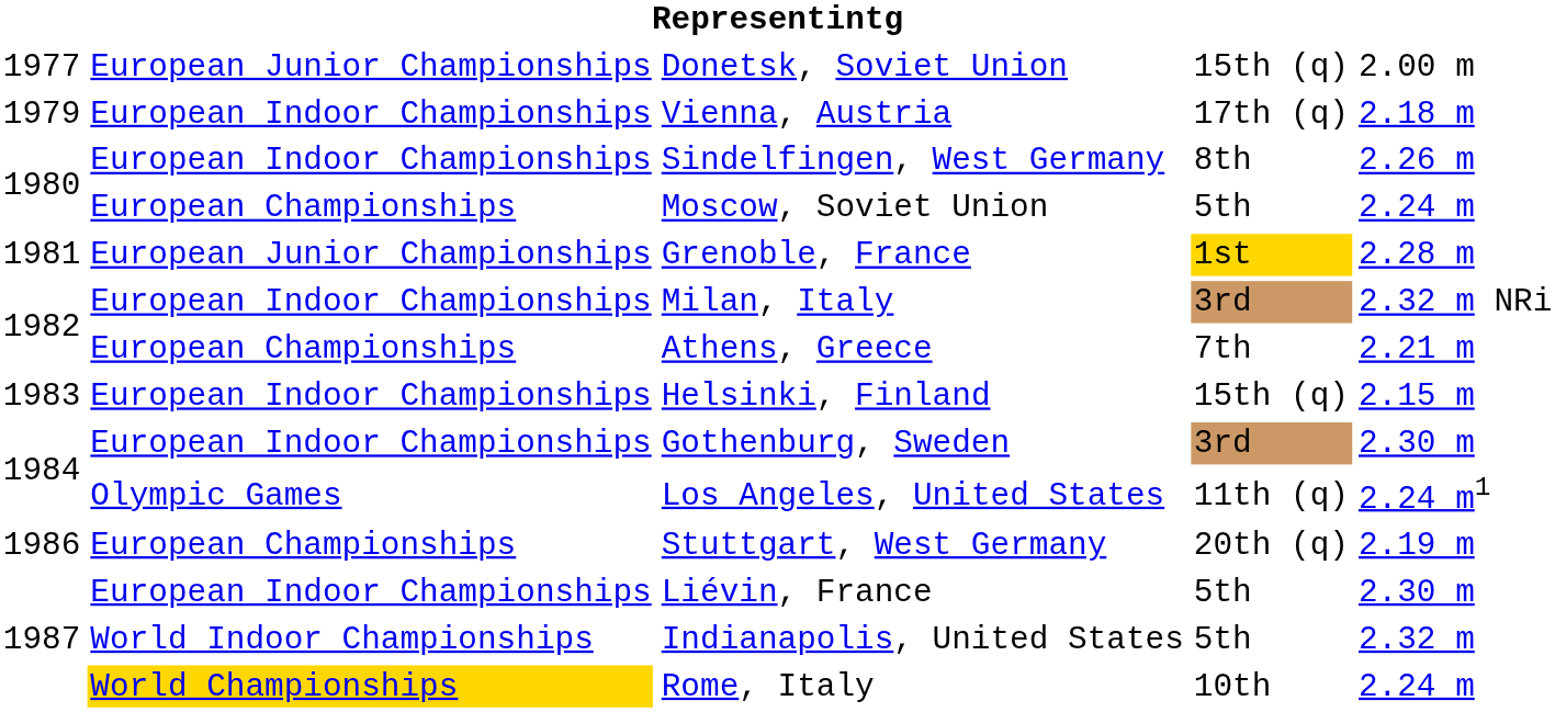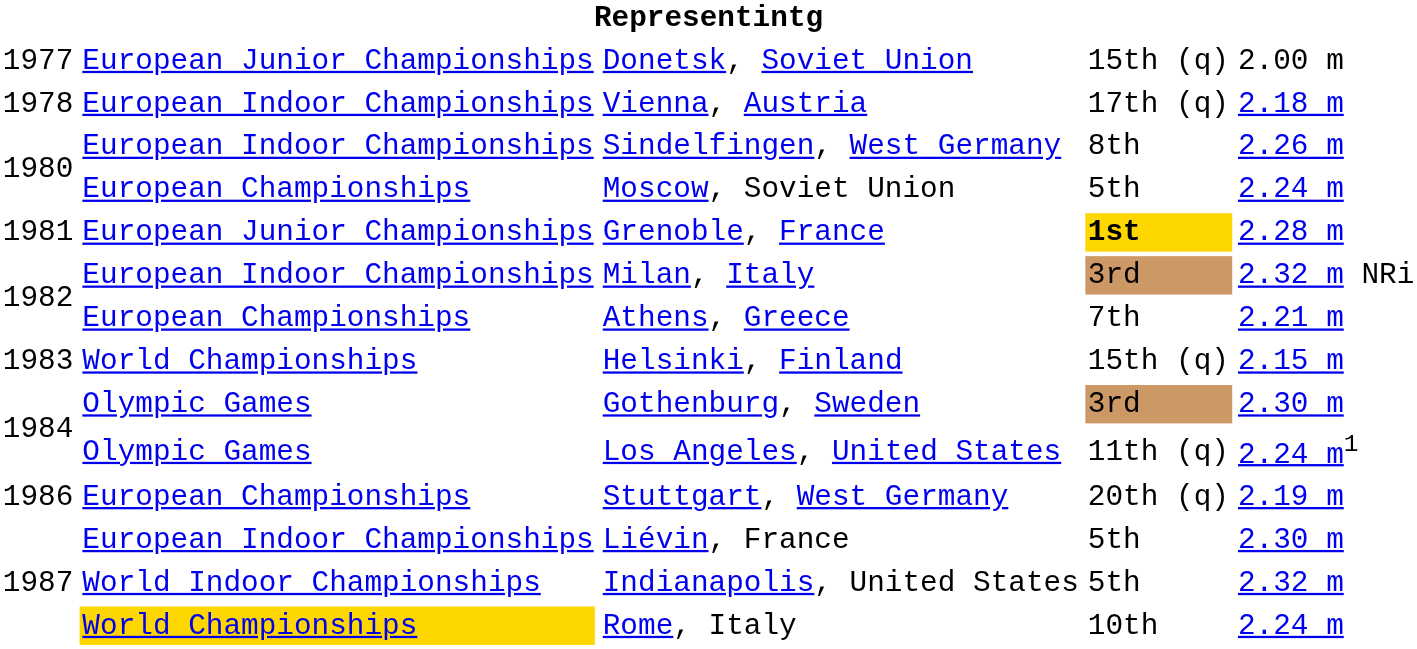Vienna, Austria | column 1: 1979 -> 1978
Grenoble, France | column 4: normal -> bold
Helsinki, Finland | column 2: European Indoor Championships -> World Championships
Gothenburg, Sweden | column 2: European Indoor Championships -> Olympic Games
